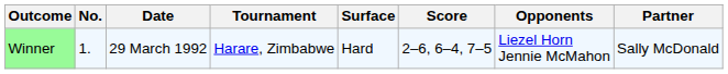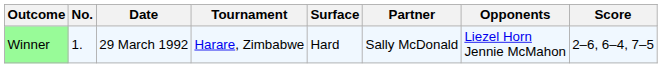columns swapped: Partner <-> Score
